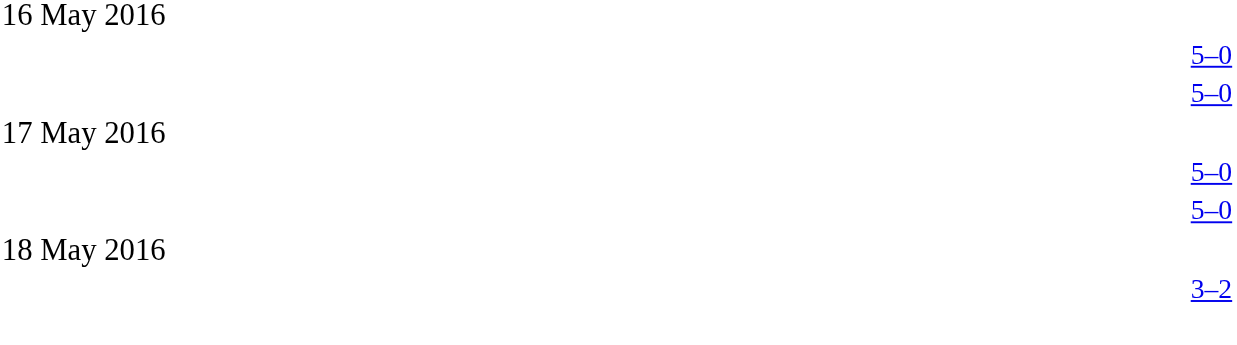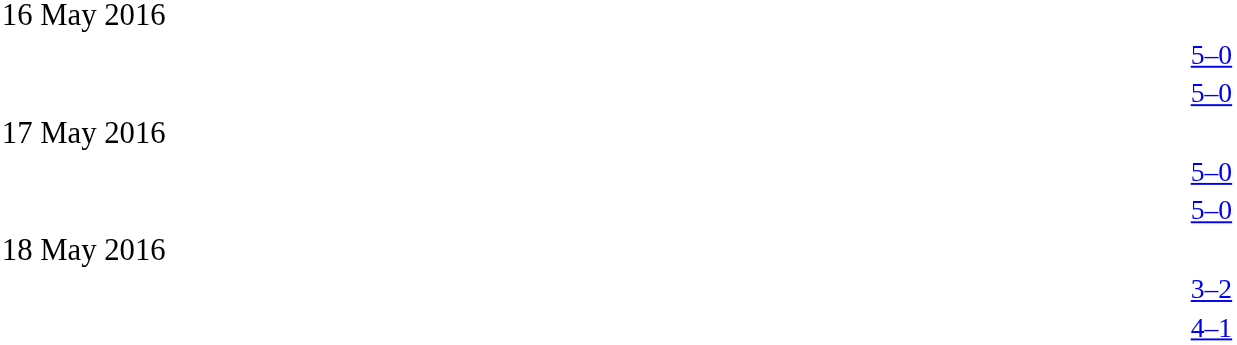+ row: 4–1
